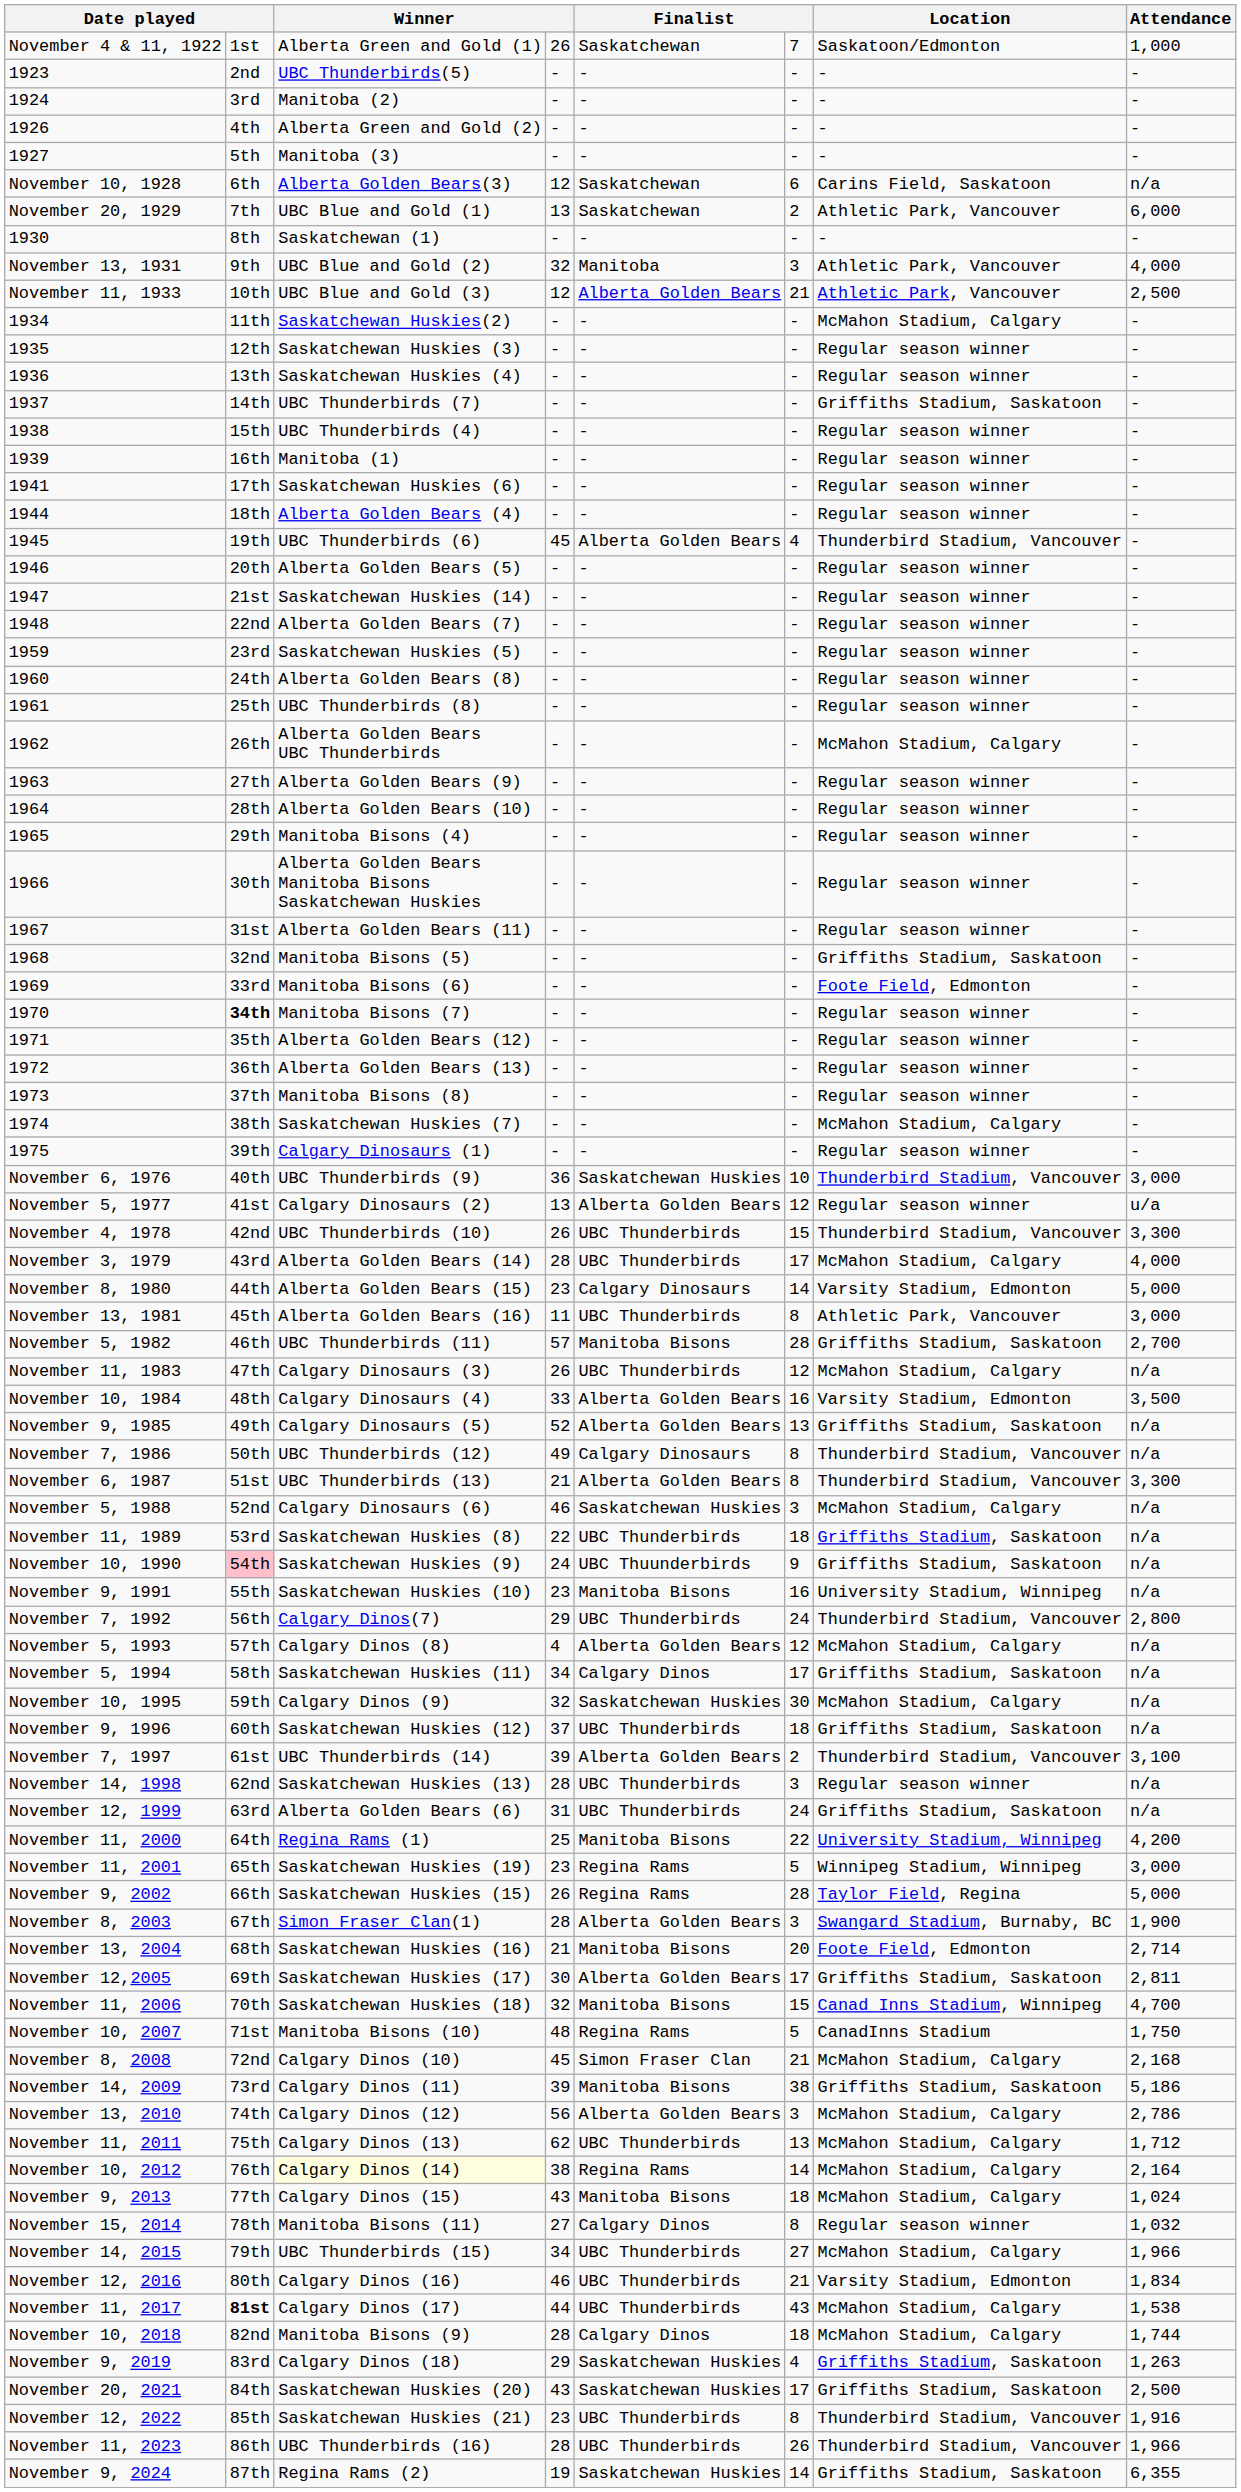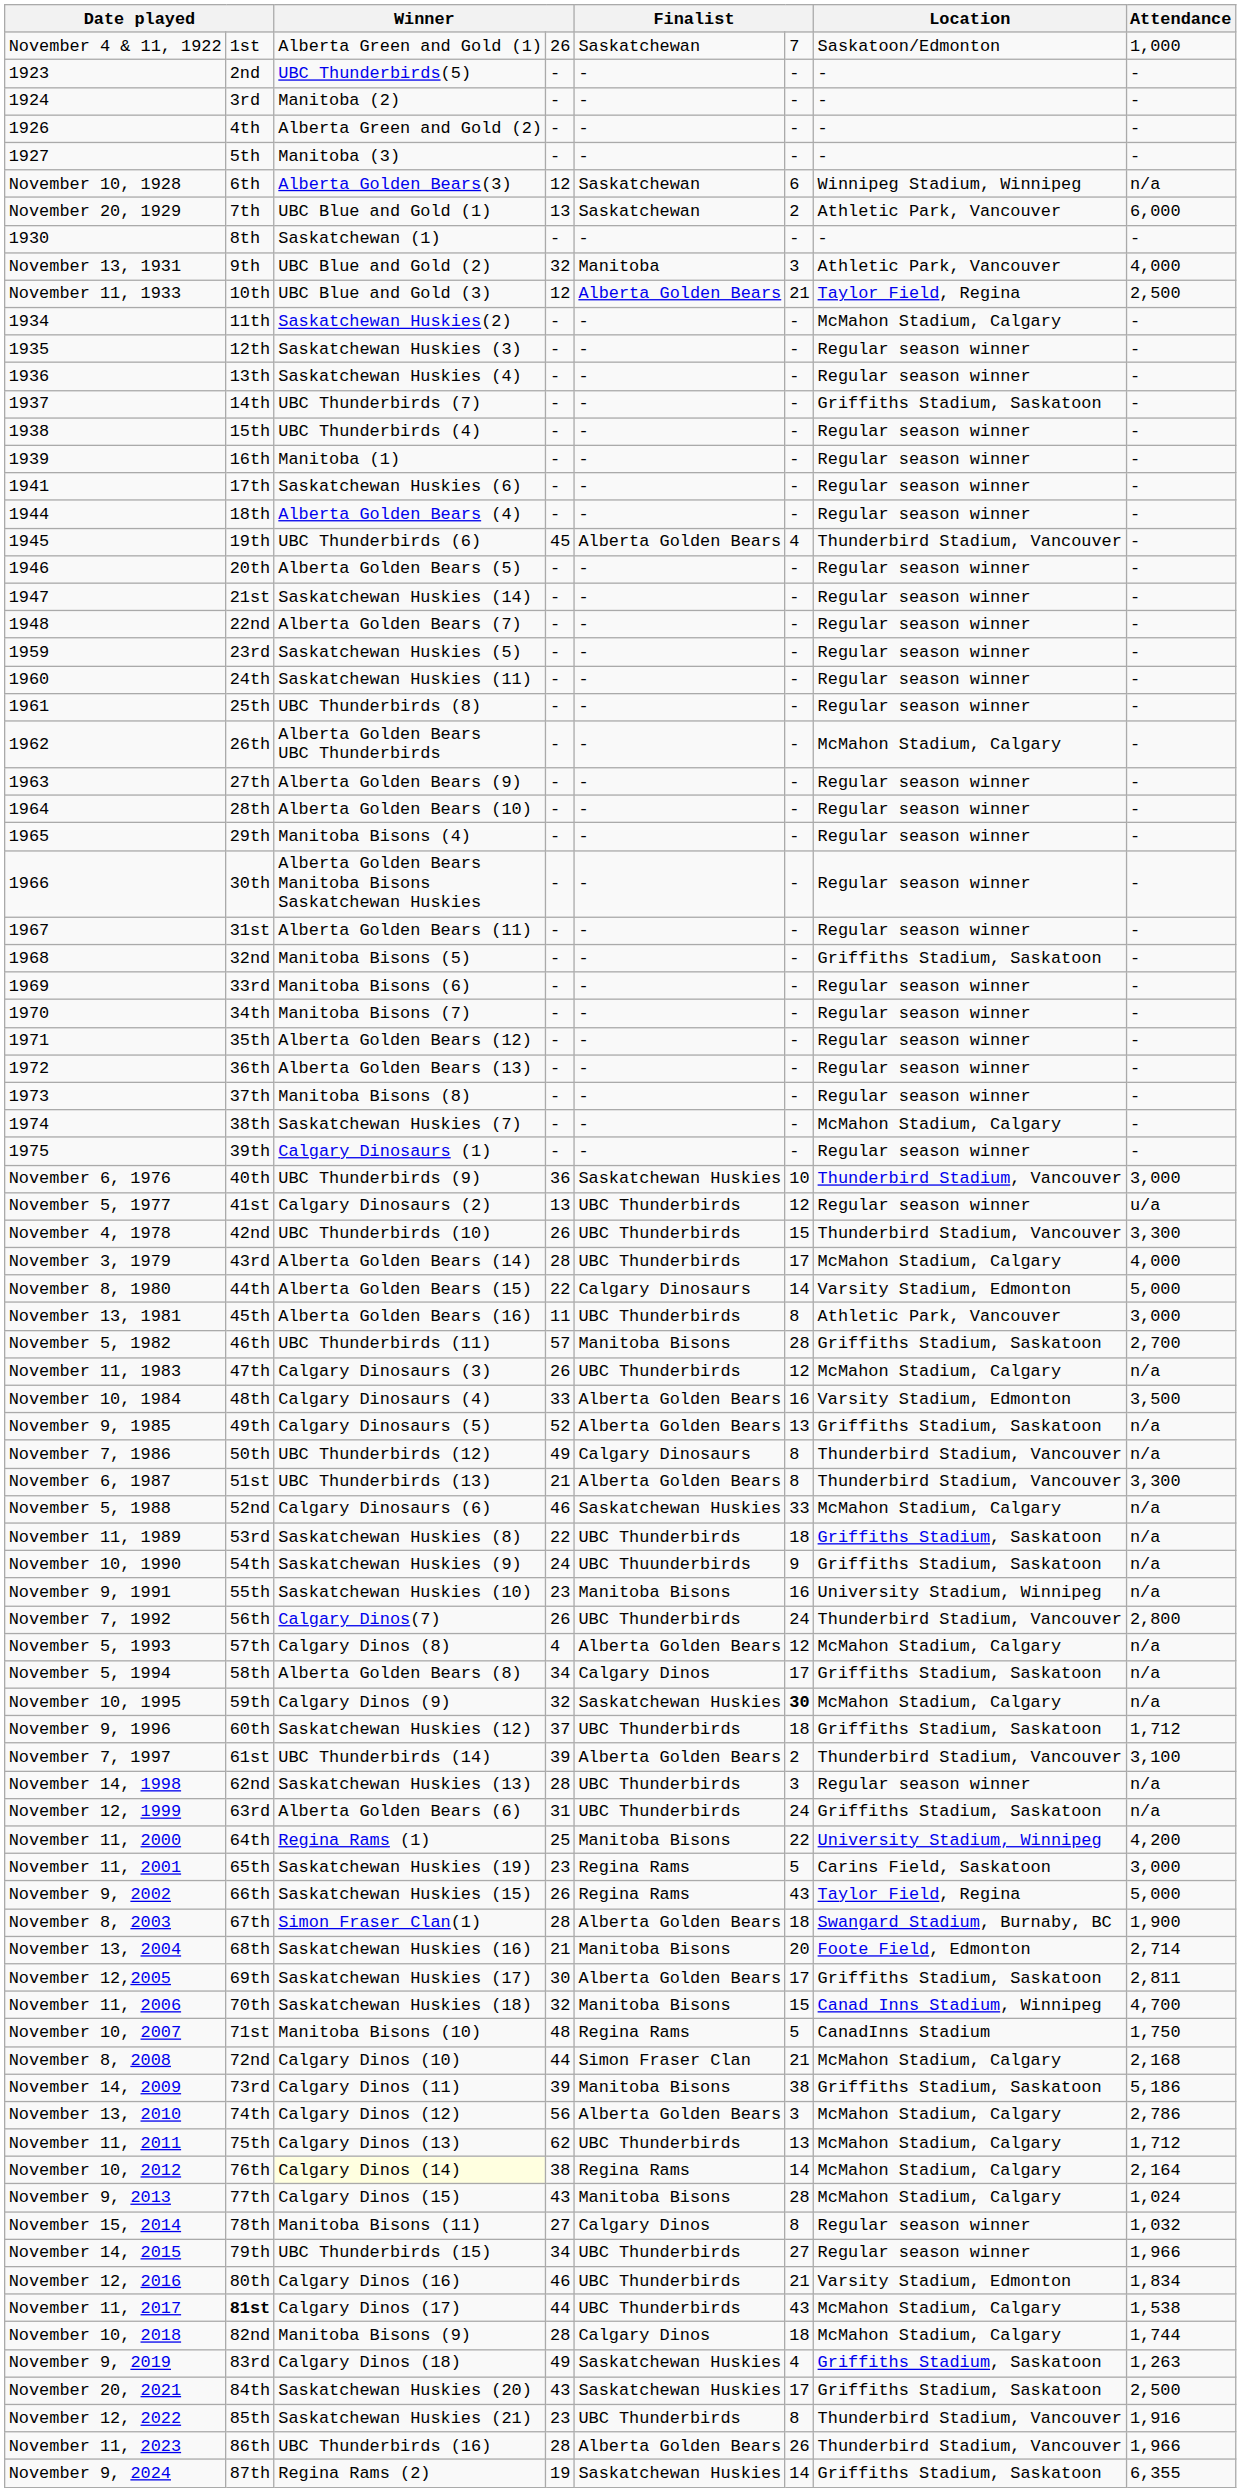November 10, 1928 | Location: Carins Field, Saskatoon -> Winnipeg Stadium, Winnipeg
November 11, 1933 | Location: Athletic Park, Vancouver -> Taylor Field, Regina
1960 | column 3: Alberta Golden Bears (8) -> Saskatchewan Huskies (11)
1969 | Location: Foote Field, Edmonton -> Regular season winner
1970 | column 2: bold -> normal
November 5, 1977 | column 5: Alberta Golden Bears -> UBC Thunderbirds
November 8, 1980 | column 4: 23 -> 22
November 5, 1988 | column 6: 3 -> 33
November 10, 1990 | column 2: pink background -> no background
November 7, 1992 | column 4: 29 -> 26
November 5, 1994 | column 3: Saskatchewan Huskies (11) -> Alberta Golden Bears (8)
November 10, 1995 | column 6: normal -> bold
November 9, 1996 | column 8: n/a -> 1,712
November 11, 2001 | Location: Winnipeg Stadium, Winnipeg -> Carins Field, Saskatoon
November 9, 2002 | column 6: 28 -> 43
November 8, 2003 | column 6: 3 -> 18
November 8, 2008 | column 4: 45 -> 44
November 9, 2013 | column 6: 18 -> 28
November 14, 2015 | Location: McMahon Stadium, Calgary -> Regular season winner
November 9, 2019 | column 4: 29 -> 49
November 11, 2023 | column 5: UBC Thunderbirds -> Alberta Golden Bears
